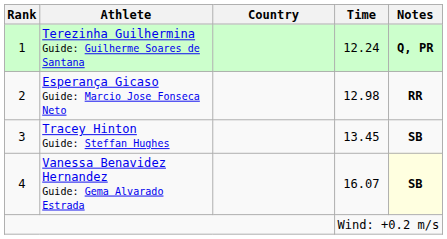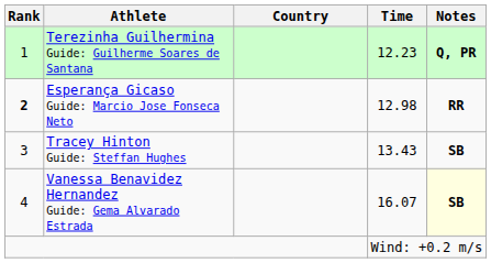Terezinha Guilhermina Guide: Guilherme Soares de Santana | Time: 12.24 -> 12.23
Esperança Gicaso Guide: Marcio Jose Fonseca Neto | Rank: normal -> bold
Tracey Hinton Guide: Steffan Hughes | Time: 13.45 -> 13.43
